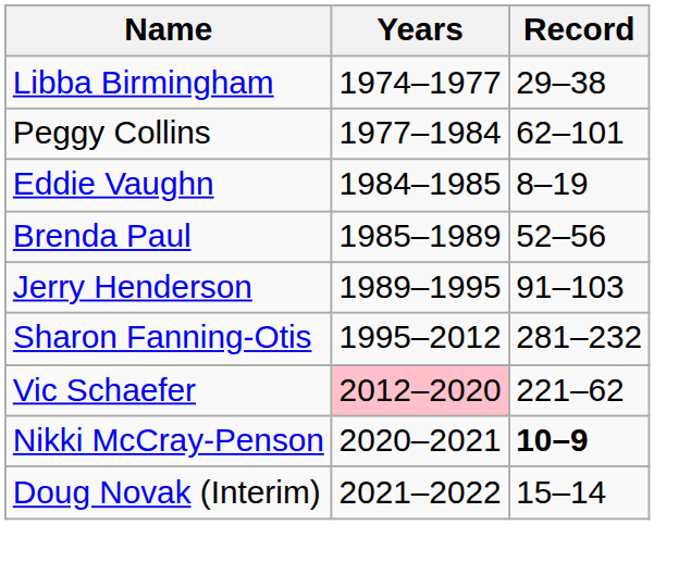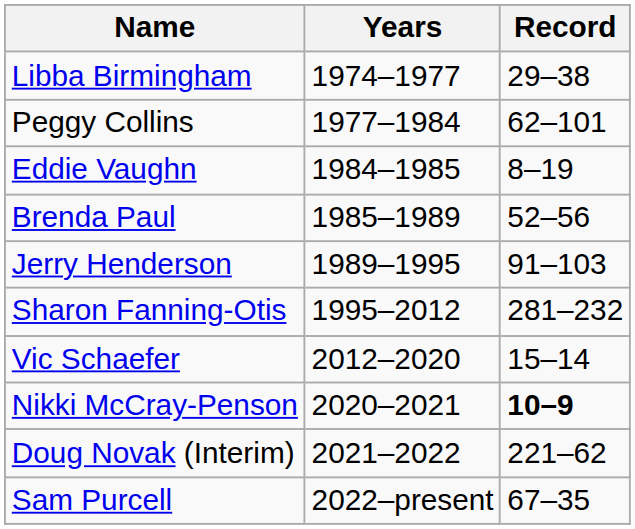Vic Schaefer | Years: pink background -> no background
Vic Schaefer | Record: 221–62 -> 15–14
Doug Novak (Interim) | Record: 15–14 -> 221–62
+ row: Sam Purcell | 2022–present | 67–35
